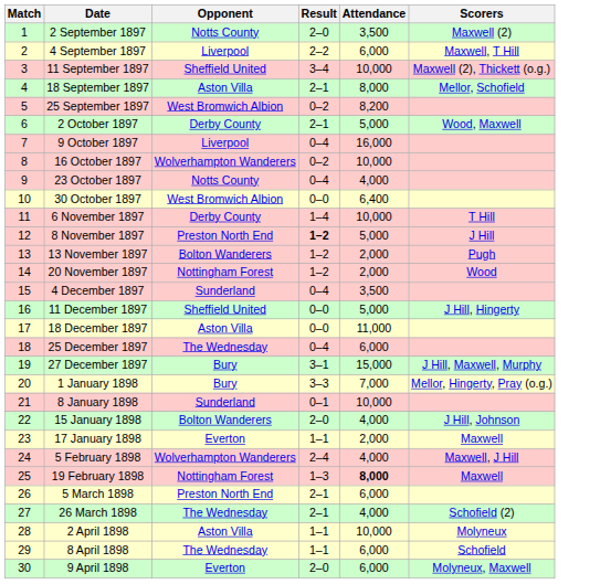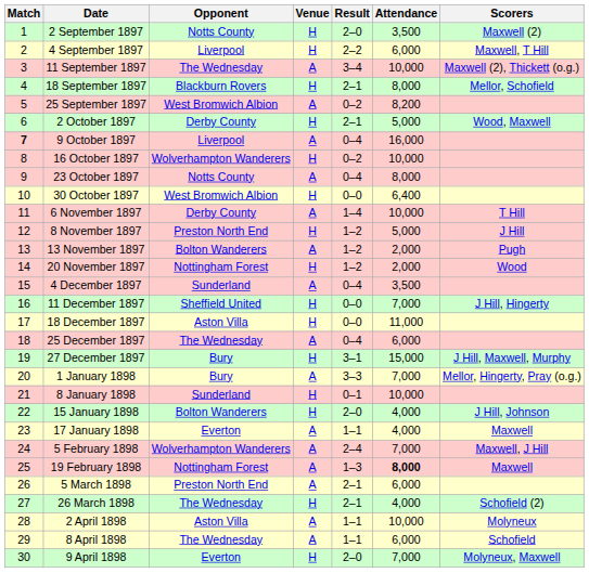+ column: Venue | H | H | A | H | A | H | A | H | A | H | A | H | A | H | A | H | H | A | H | A | H | H | A | A | A | A | H | A | A | H
11 September 1897 | Opponent: Sheffield United -> The Wednesday
18 September 1897 | Opponent: Aston Villa -> Blackburn Rovers
9 October 1897 | Match: normal -> bold
23 October 1897 | Attendance: 4,000 -> 8,000
8 November 1897 | Result: bold -> normal
11 December 1897 | Attendance: 5,000 -> 7,000
17 January 1898 | Attendance: 2,000 -> 4,000
5 February 1898 | Attendance: 4,000 -> 7,000
9 April 1898 | Attendance: 6,000 -> 7,000
